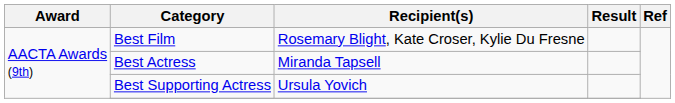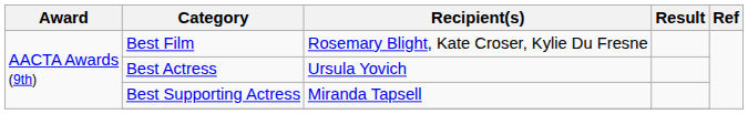Best Actress | Recipient(s): Miranda Tapsell -> Ursula Yovich
Best Supporting Actress | Recipient(s): Ursula Yovich -> Miranda Tapsell
